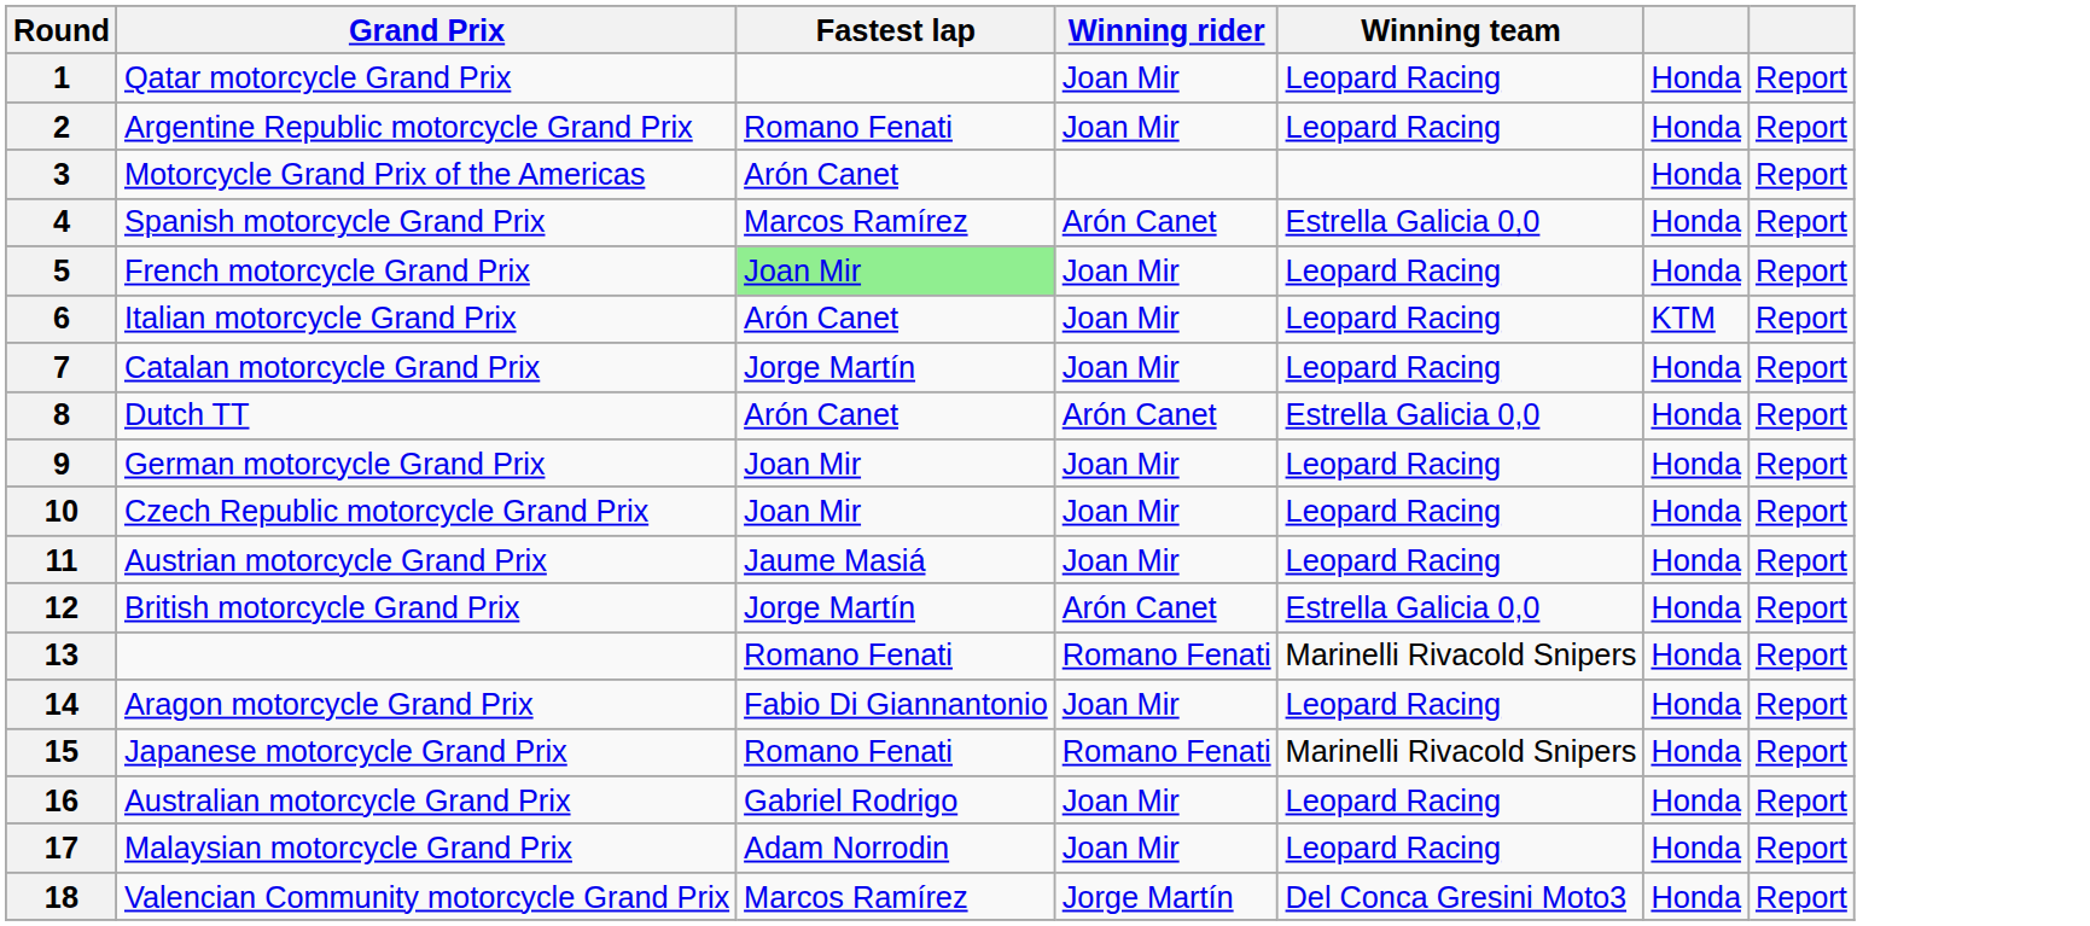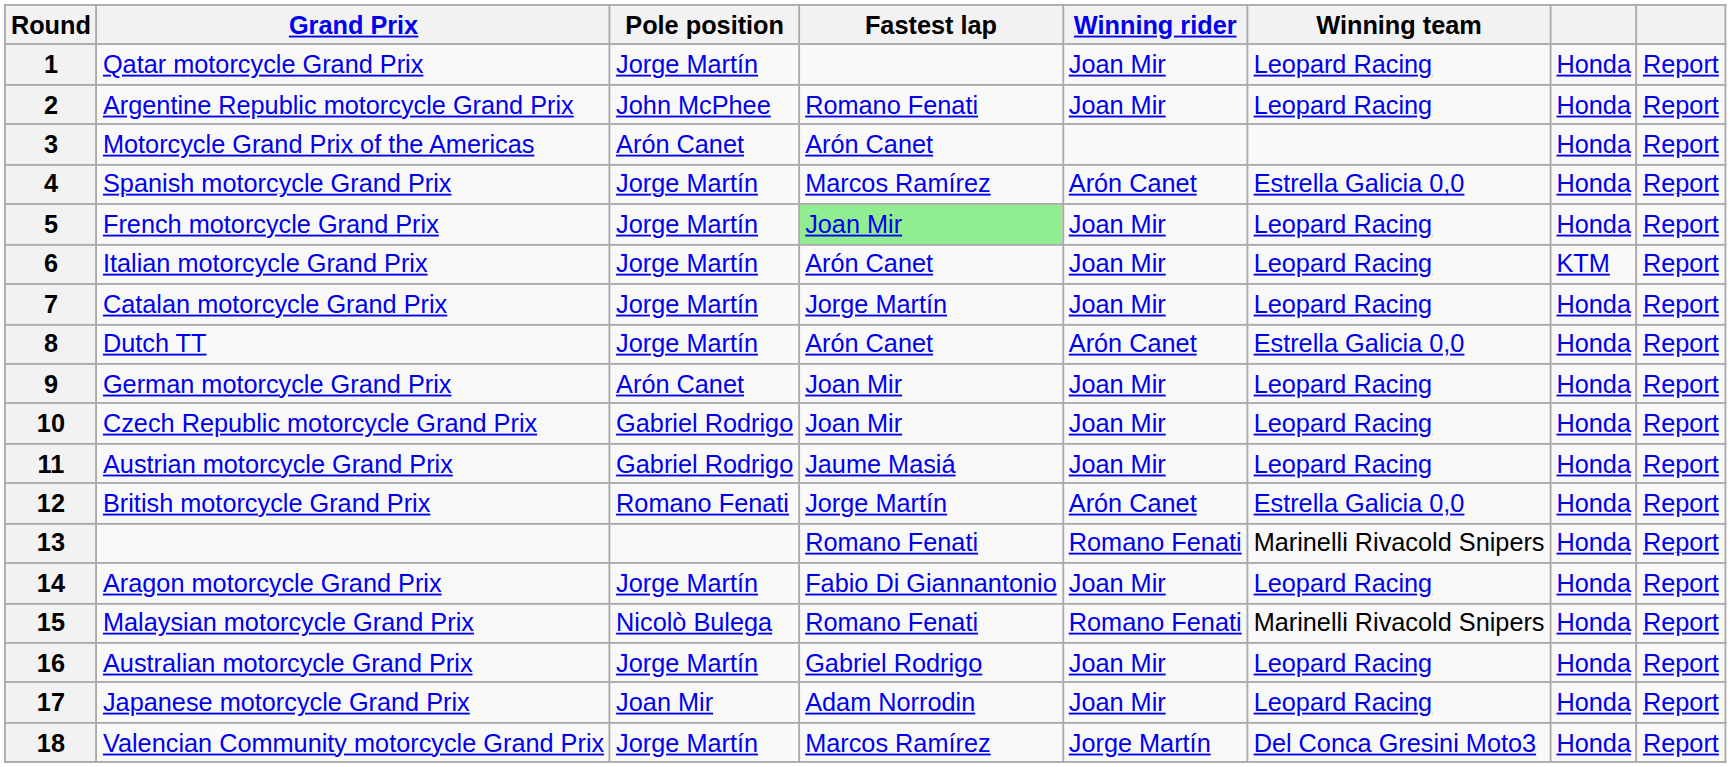+ column: Pole position | Jorge Martín | John McPhee | Arón Canet | Jorge Martín | Jorge Martín | Jorge Martín | Jorge Martín | Jorge Martín | Arón Canet | Gabriel Rodrigo | Gabriel Rodrigo | Romano Fenati | Jorge Martín | Nicolò Bulega | Jorge Martín | Joan Mir | Jorge Martín
15 | Grand Prix: Japanese motorcycle Grand Prix -> Malaysian motorcycle Grand Prix
17 | Grand Prix: Malaysian motorcycle Grand Prix -> Japanese motorcycle Grand Prix
